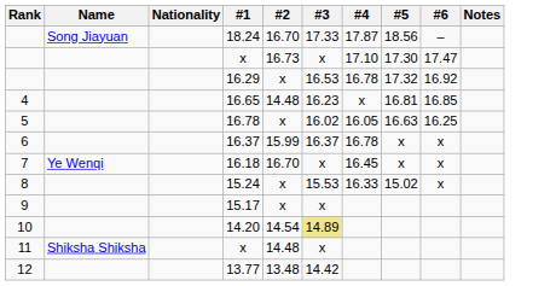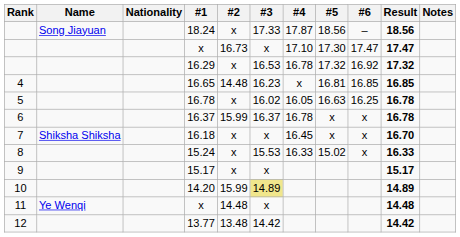+ column: Result | 18.56 | 17.47 | 17.32 | 16.85 | 16.78 | 16.78 | 16.70 | 16.33 | 15.17 | 14.89 | 14.48 | 14.42
18.24 | #2: 16.70 -> x
16.18 | Name: Ye Wenqi -> Shiksha Shiksha
16.18 | #2: 16.70 -> x
14.20 | #2: 14.54 -> 15.99
11 / x | Name: Shiksha Shiksha -> Ye Wenqi
